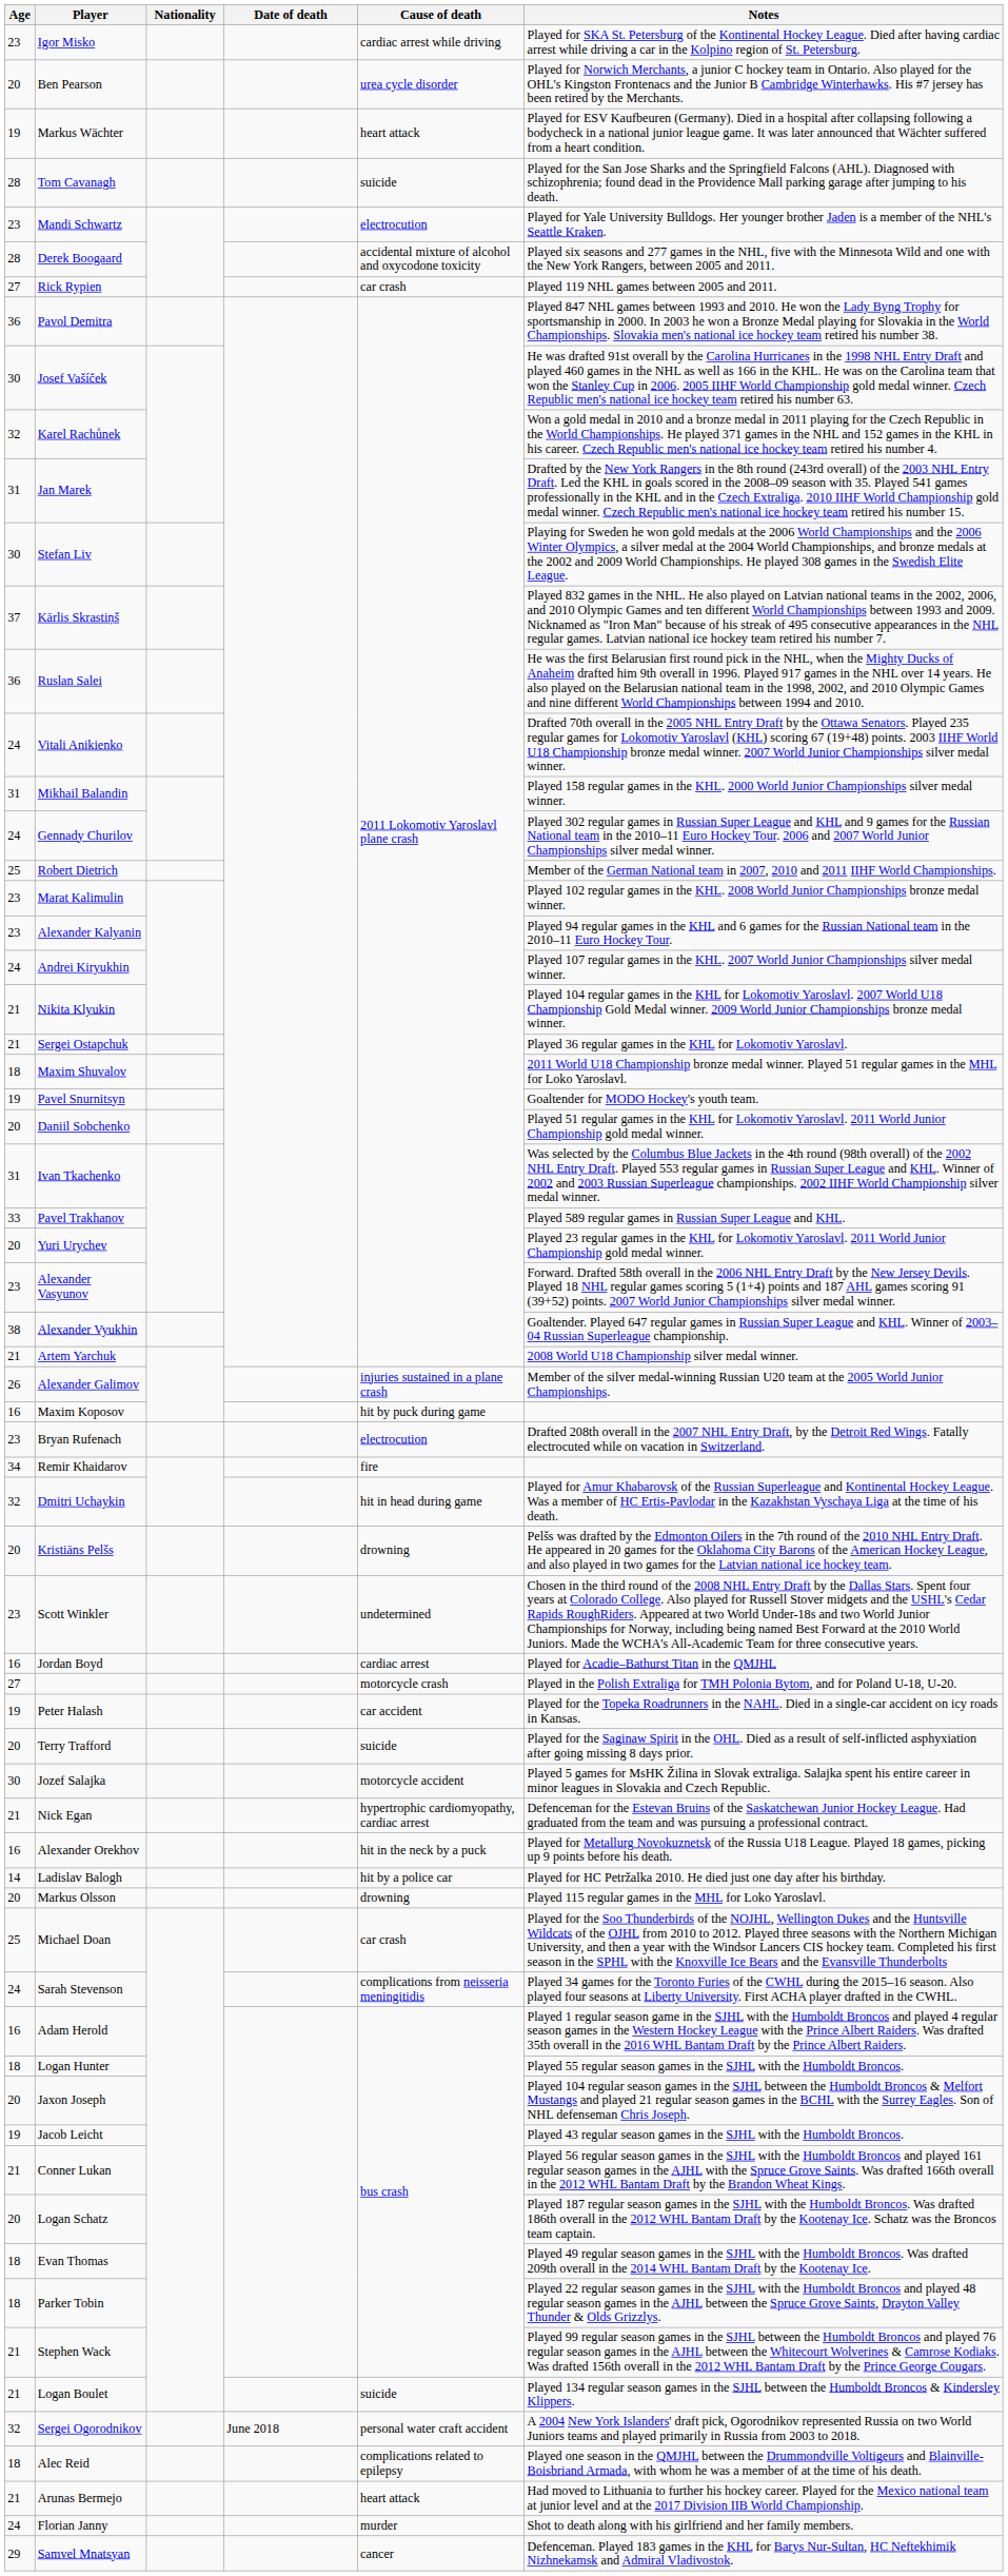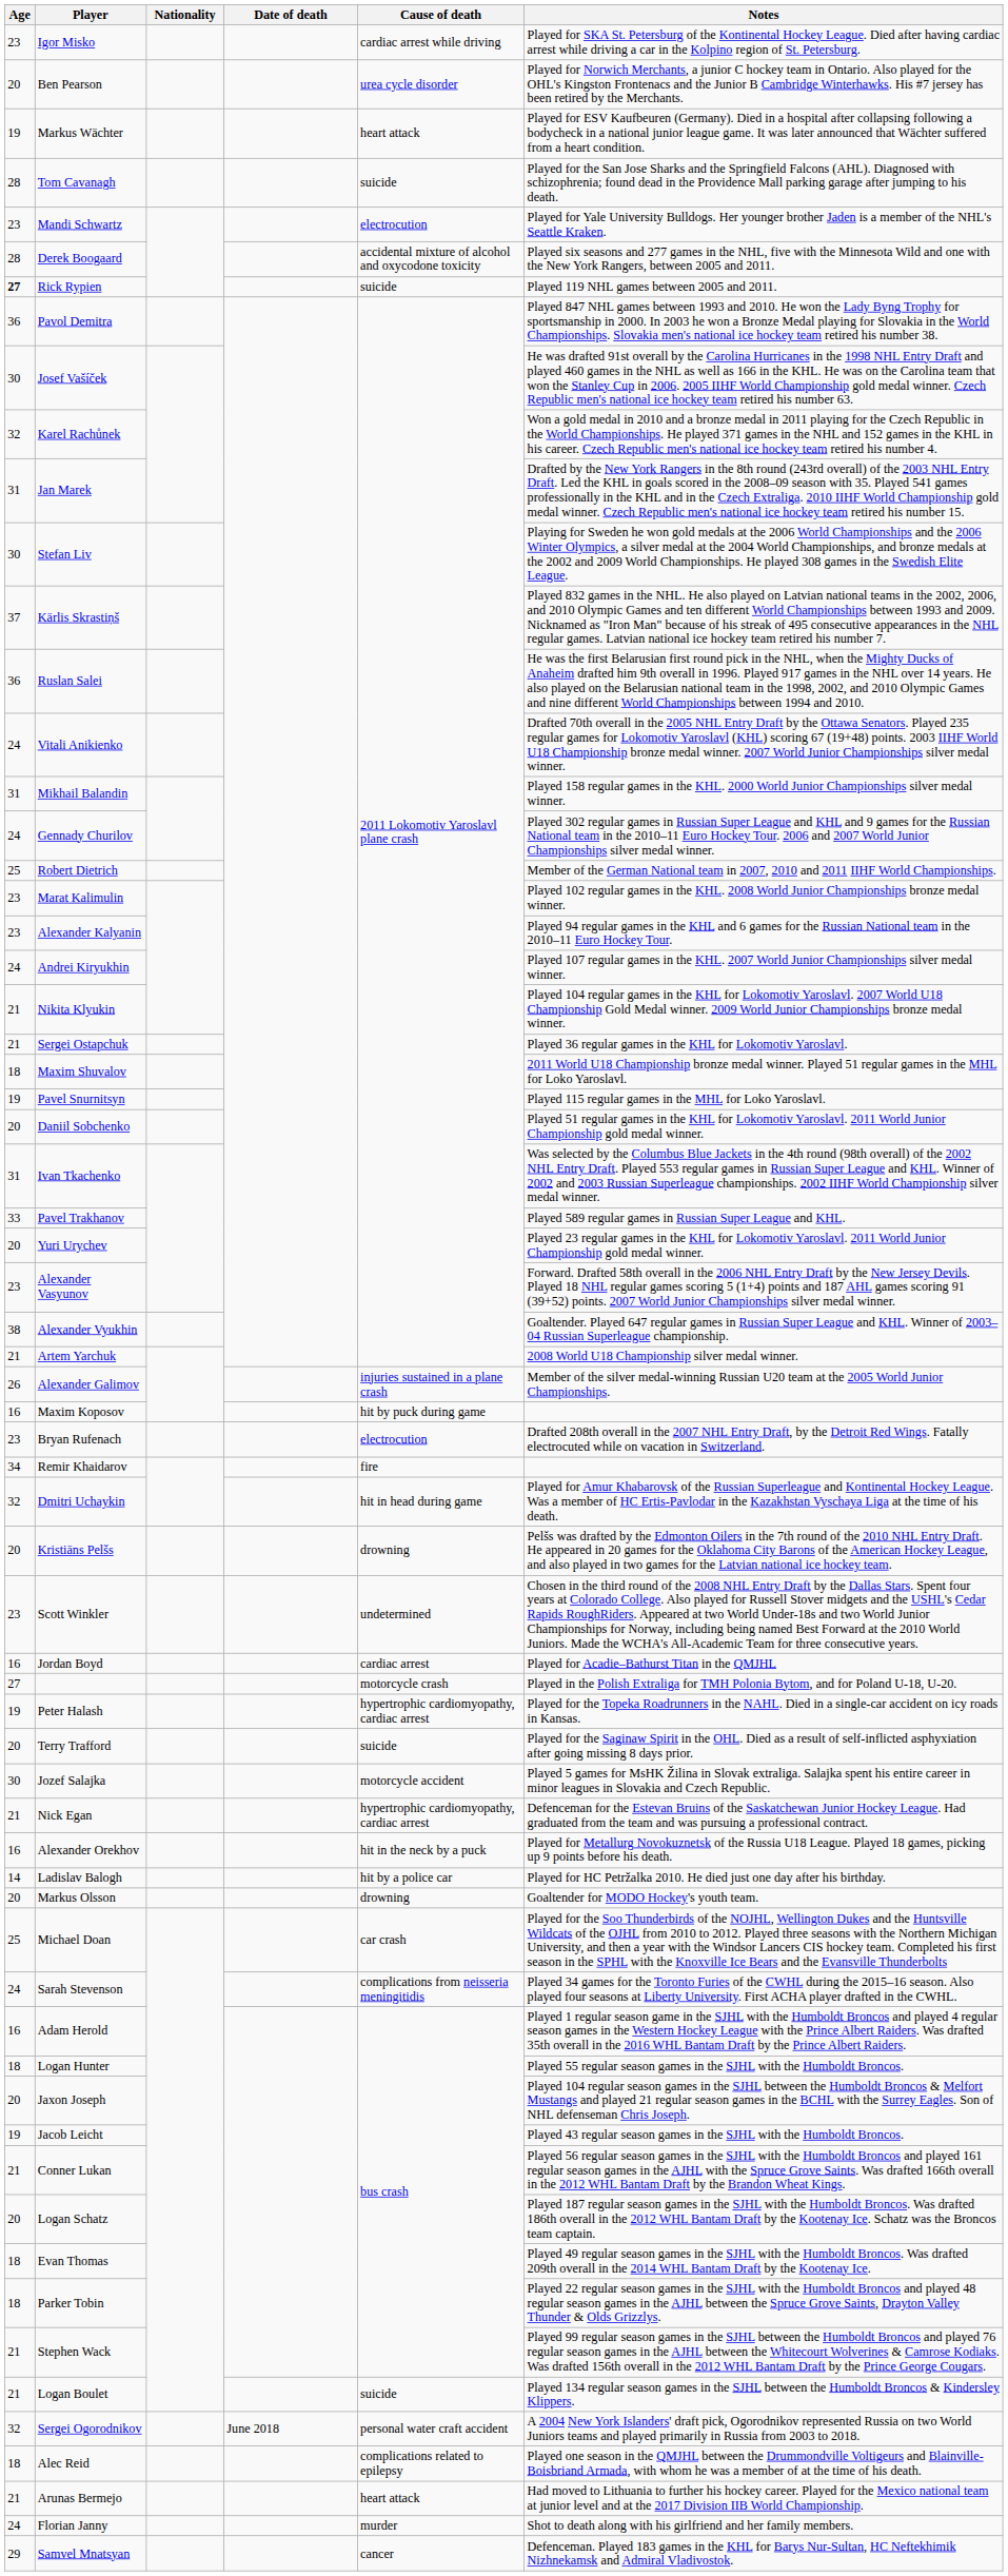Rick Rypien | Age: normal -> bold
Rick Rypien | Cause of death: car crash -> suicide
Pavel Snurnitsyn | Notes: Goaltender for MODO Hockey's youth team. -> Played 115 regular games in the MHL for Loko Yaroslavl.
Peter Halash | Cause of death: car accident -> hypertrophic cardiomyopathy, cardiac arrest
Markus Olsson | Notes: Played 115 regular games in the MHL for Loko Yaroslavl. -> Goaltender for MODO Hockey's youth team.
